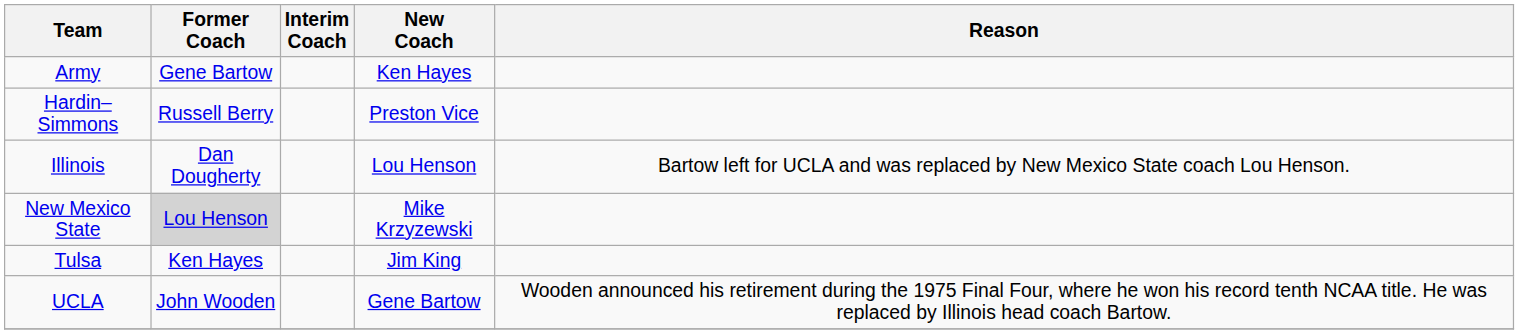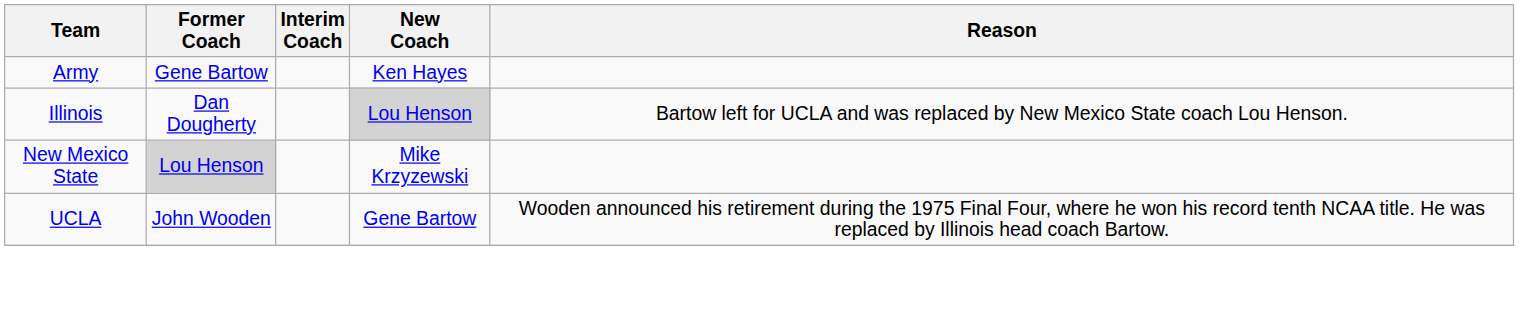- row: Hardin–Simmons | Russell Berry | Preston Vice
Illinois | New Coach: no background -> lightgrey background
- row: Tulsa | Ken Hayes | Jim King
